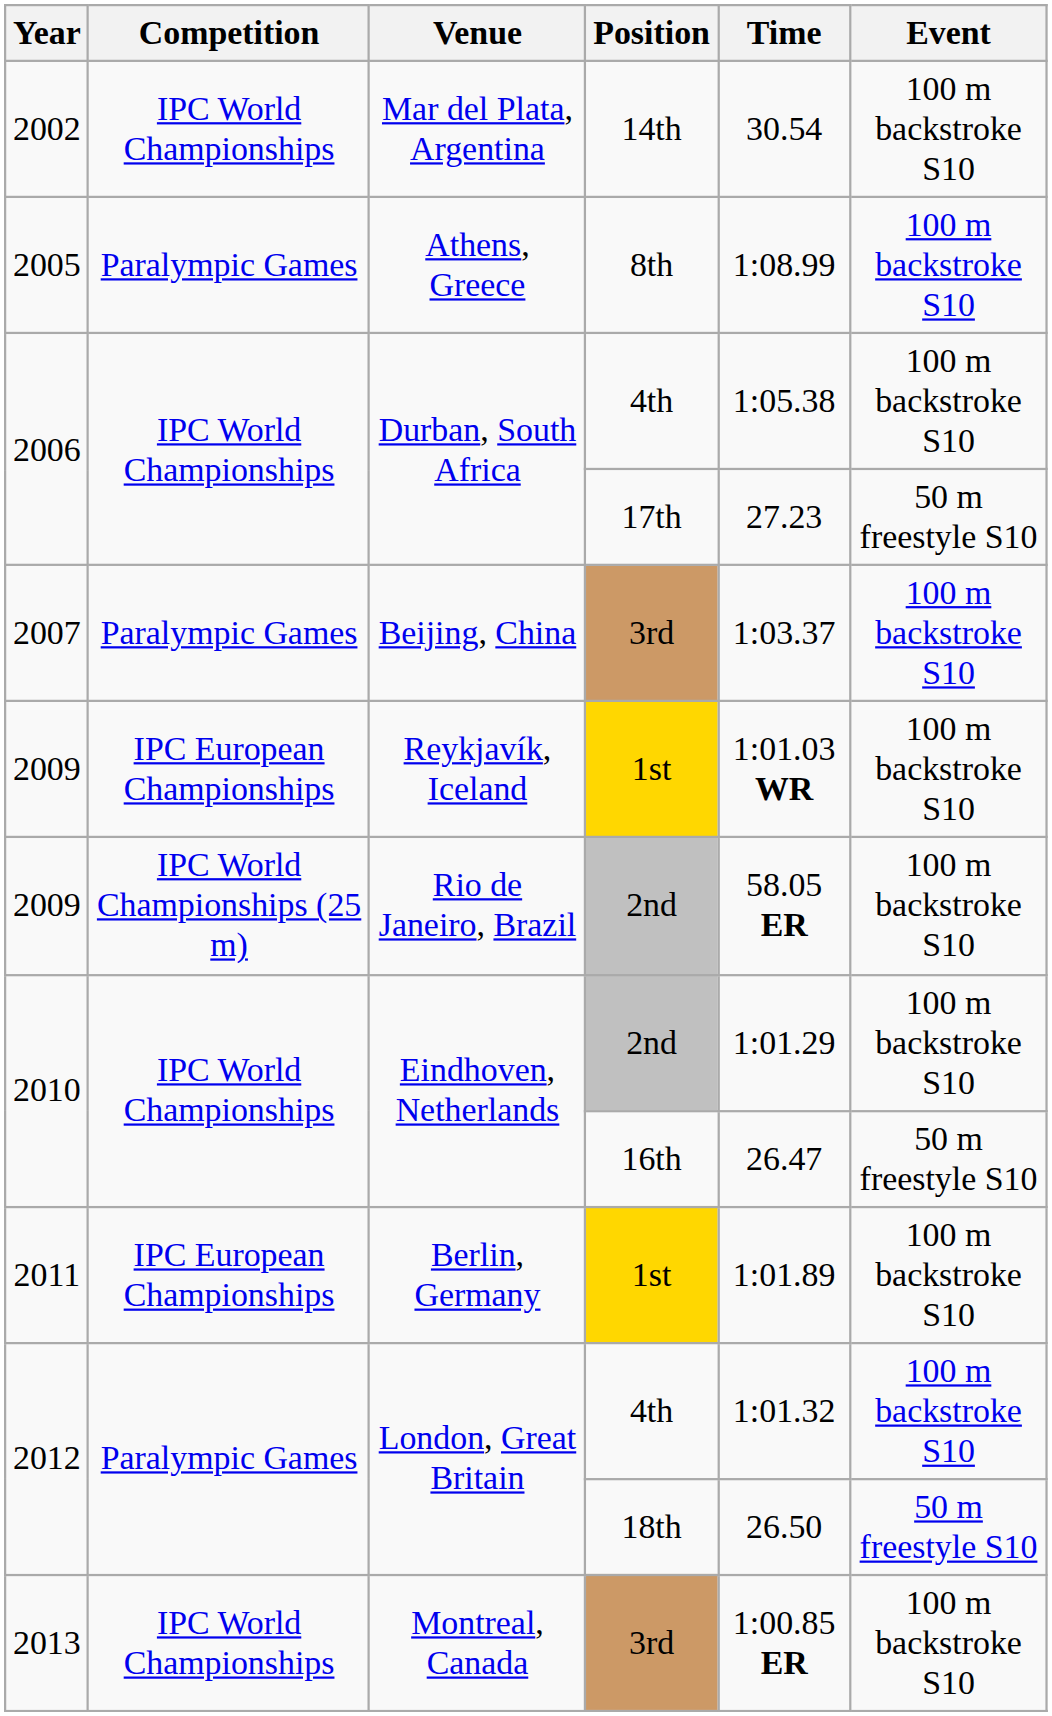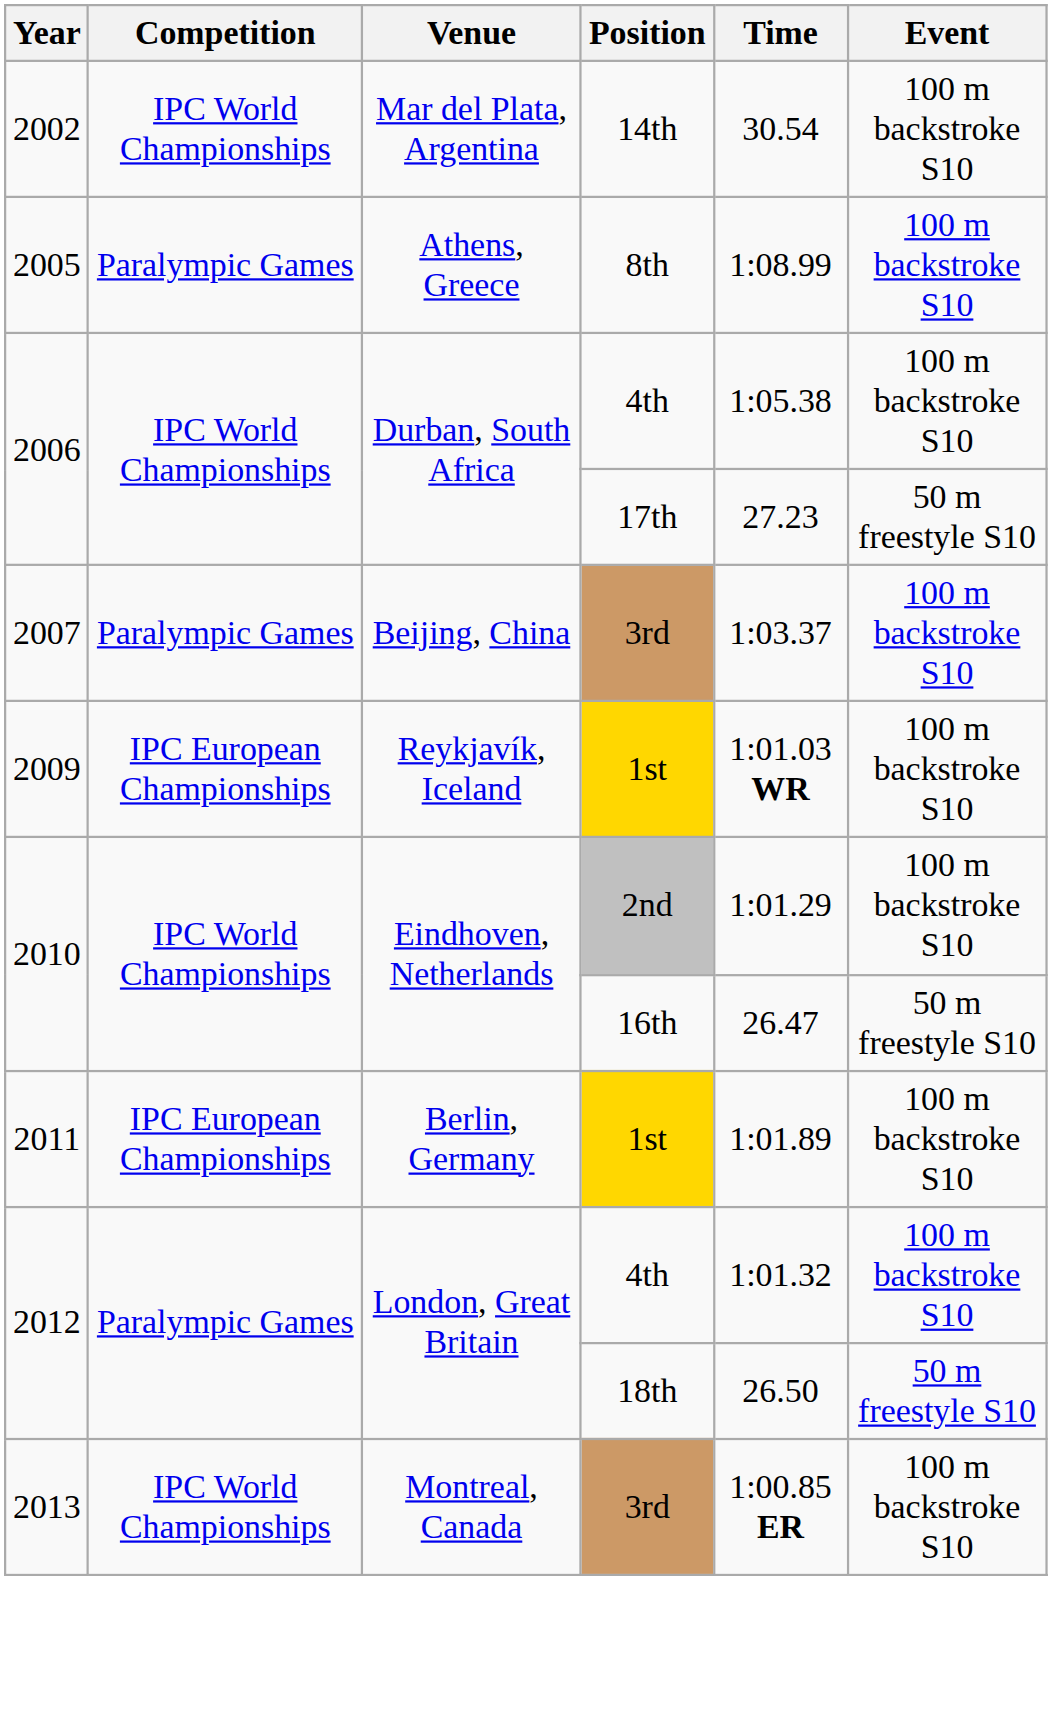- row: 2009 | IPC World Championships (25 m) | Rio de Janeiro, Brazil | 2nd | 58.05 ER | 100 m backstroke S10
